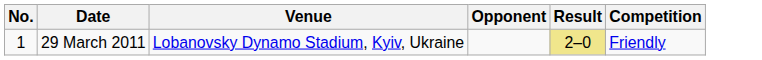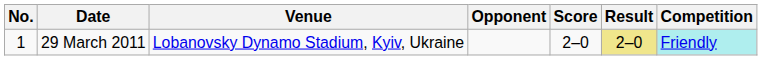+ column: Score | 2–0
29 March 2011 | Competition: no background -> paleturquoise background
